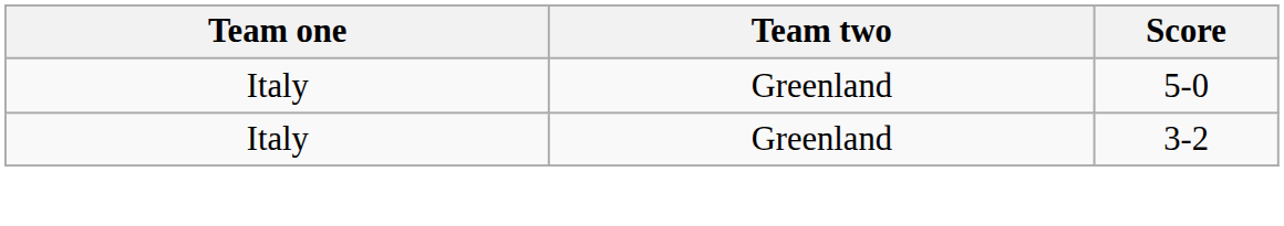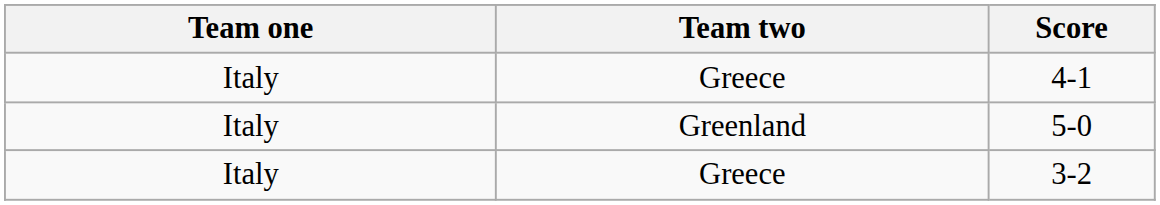+ row: Italy | Greece | 4-1
3-2 | Team two: Greenland -> Greece
